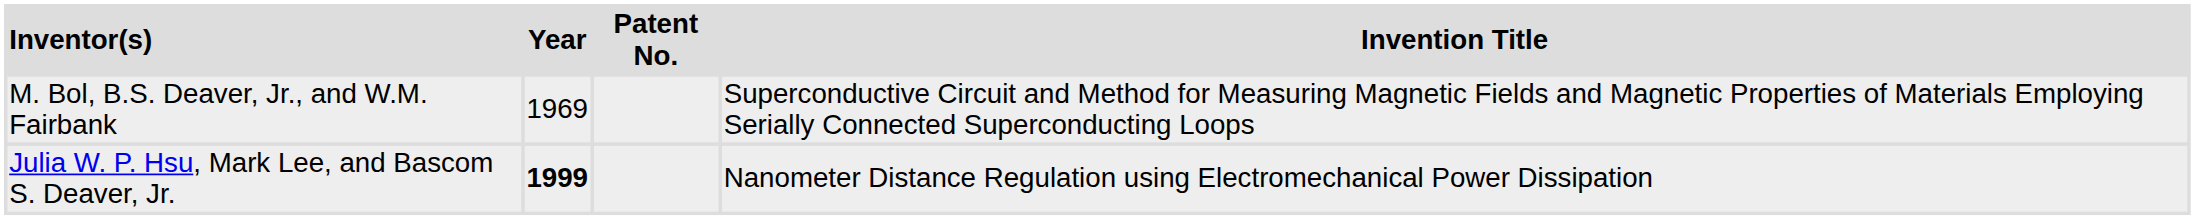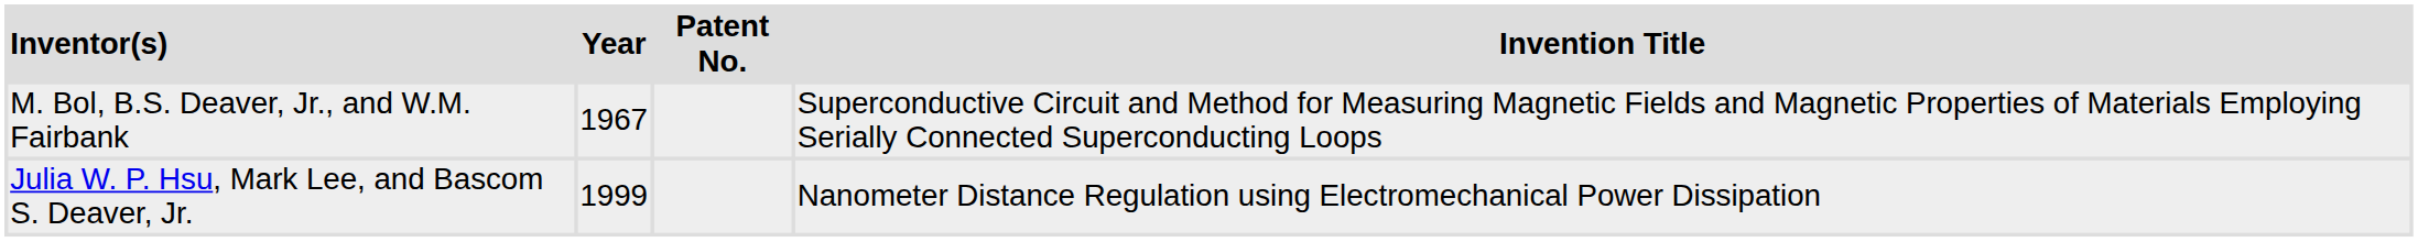M. Bol, B.S. Deaver, Jr., and W.M. Fairbank | Year: 1969 -> 1967
Julia W. P. Hsu, Mark Lee, and Bascom S. Deaver, Jr. | Year: bold -> normal
